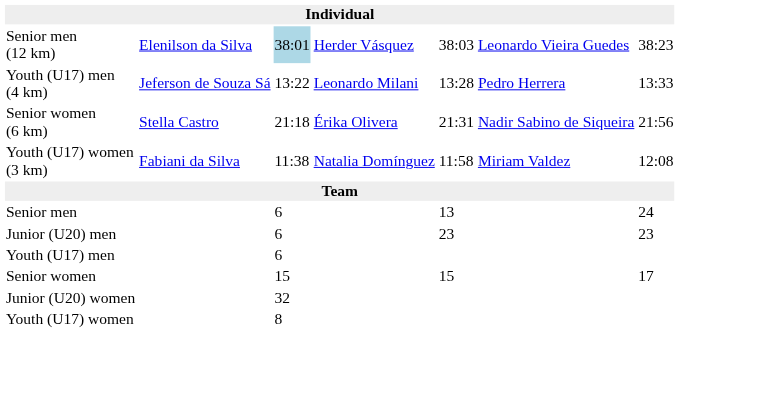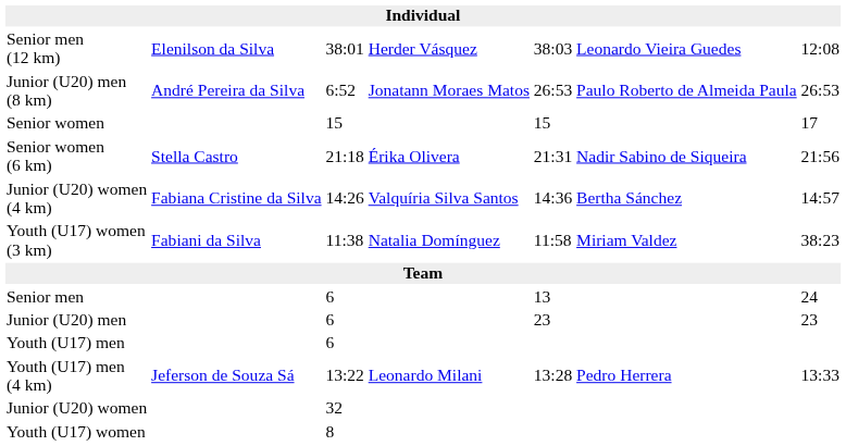Senior men (12 km) | column 3: lightblue background -> no background
Senior men (12 km) | column 7: 38:23 -> 12:08
+ row: Junior (U20) men (8 km) | André Pereira da Silva | 6:52 | Jonatann Moraes Matos | 26:53 | Paulo Roberto de Almeida Paula | 26:53
rows swapped: Youth (U17) men (4 km) <-> Senior women
+ row: Junior (U20) women (4 km) | Fabiana Cristine da Silva | 14:26 | Valquíria Silva Santos | 14:36 | Bertha Sánchez | 14:57
Youth (U17) women (3 km) | column 7: 12:08 -> 38:23
